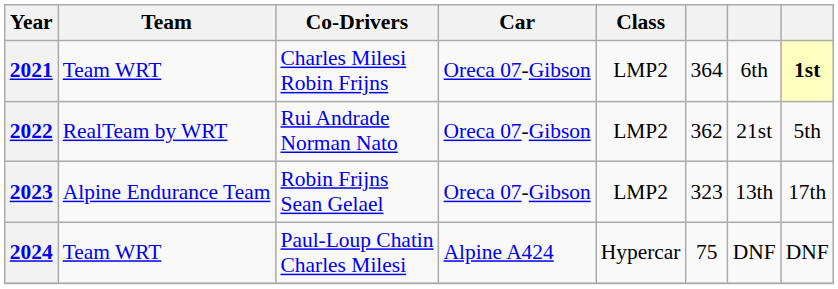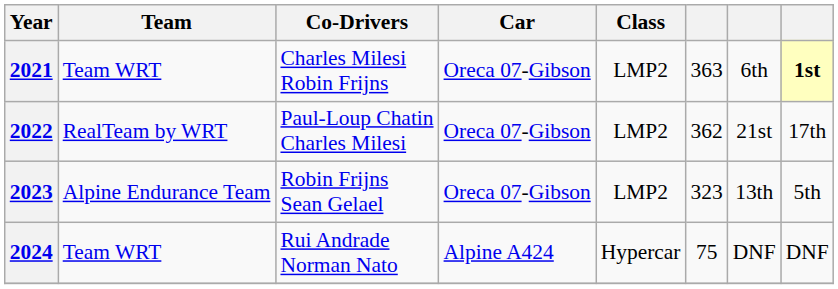2021 | column 6: 364 -> 363
2022 | Co-Drivers: Rui Andrade Norman Nato -> Paul-Loup Chatin Charles Milesi
2022 | column 8: 5th -> 17th
2023 | column 8: 17th -> 5th
2024 | Co-Drivers: Paul-Loup Chatin Charles Milesi -> Rui Andrade Norman Nato
